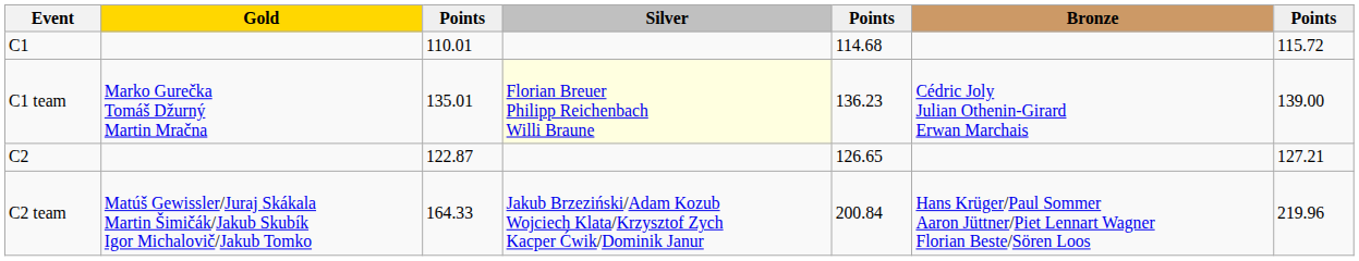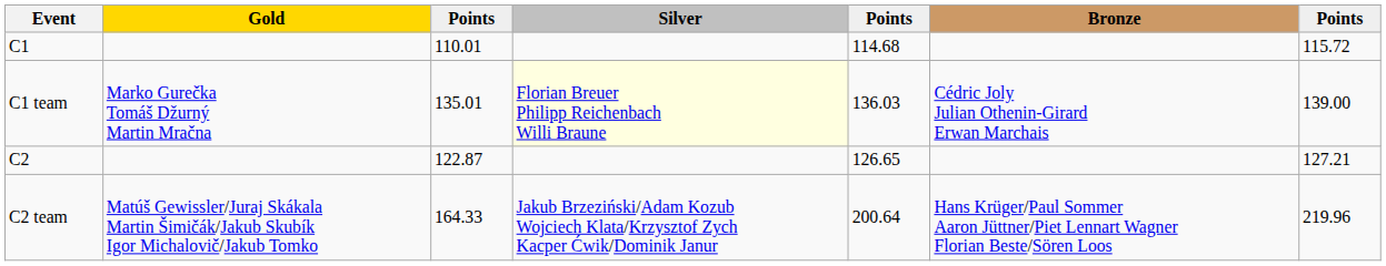C1 team | column 5: 136.23 -> 136.03
C2 team | column 5: 200.84 -> 200.64
